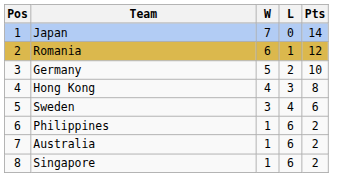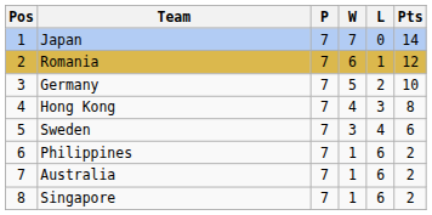+ column: P | 7 | 7 | 7 | 7 | 7 | 7 | 7 | 7
